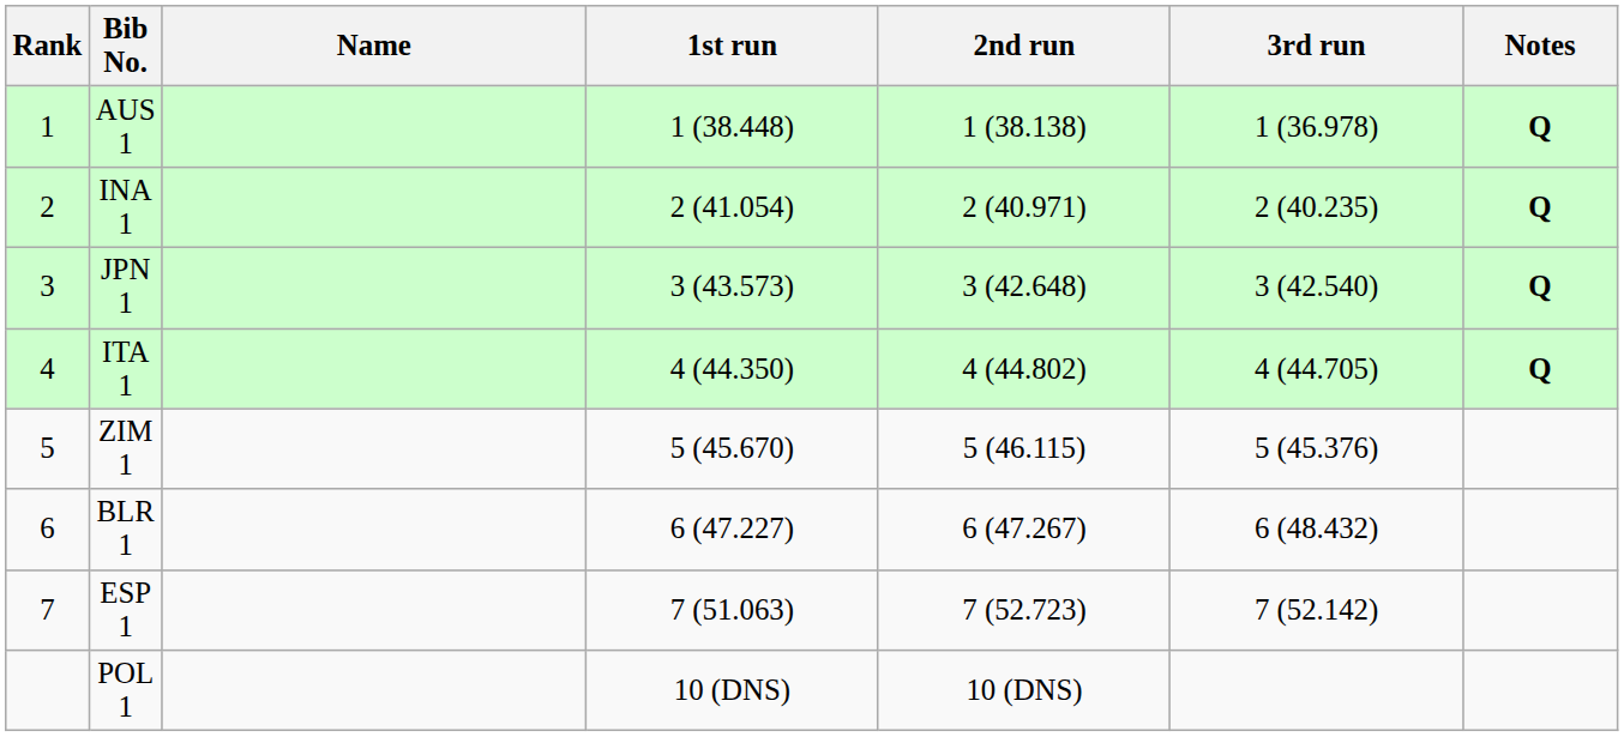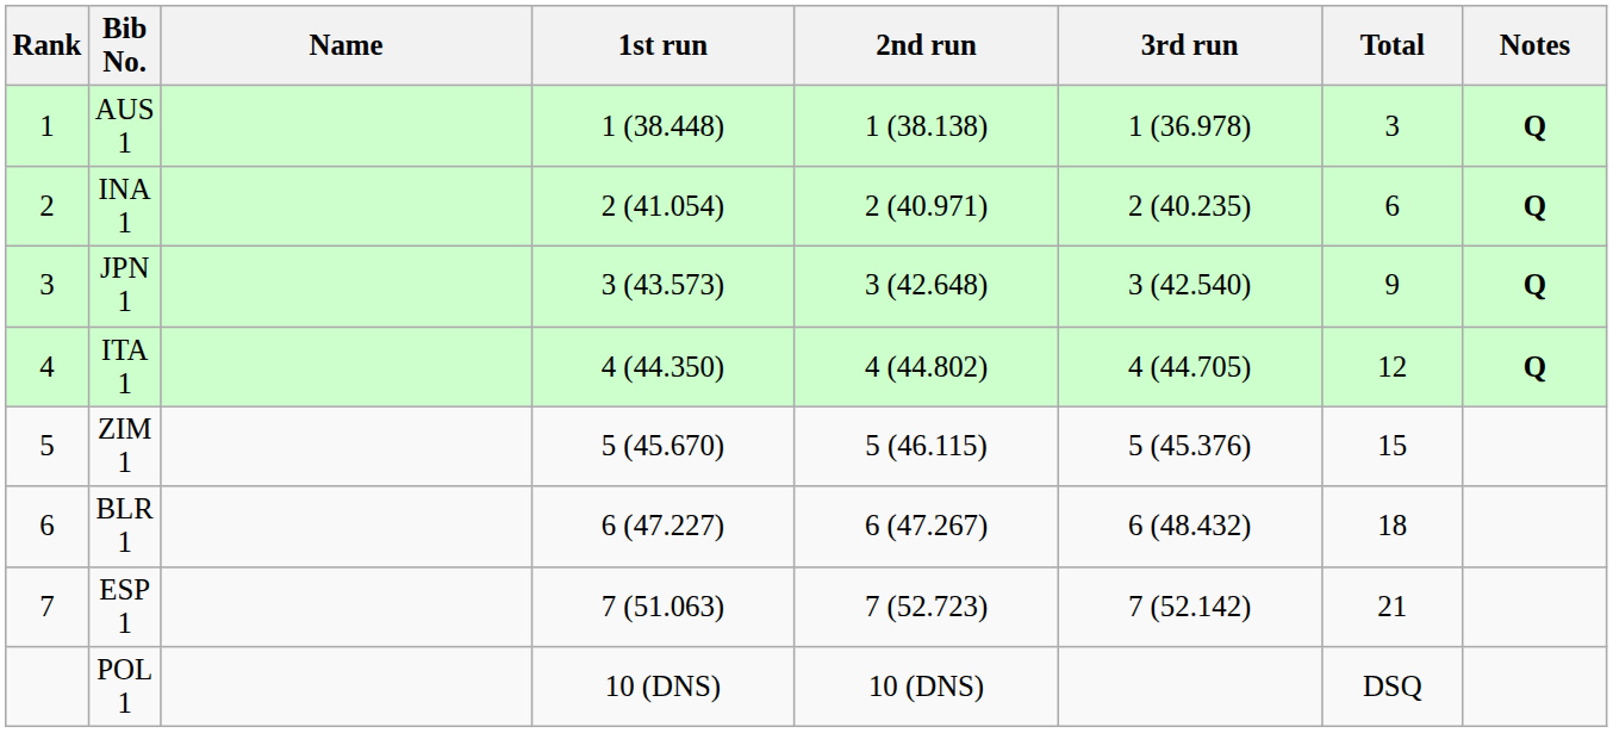+ column: Total | 3 | 6 | 9 | 12 | 15 | 18 | 21 | DSQ
